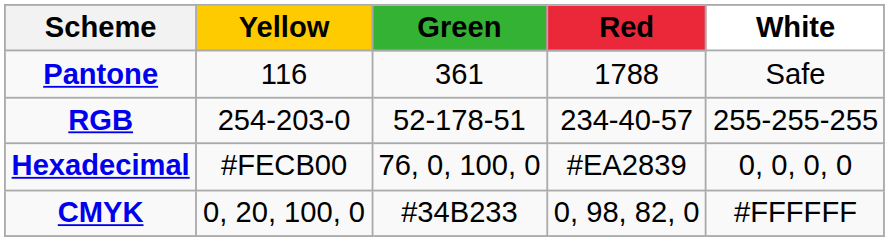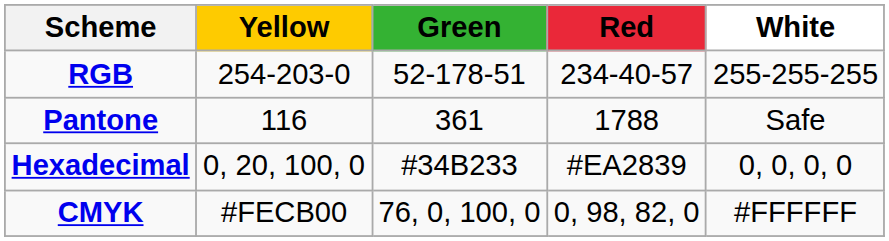rows swapped: Pantone <-> RGB
Hexadecimal | Yellow: #FECB00 -> 0, 20, 100, 0
Hexadecimal | Green: 76, 0, 100, 0 -> #34B233
CMYK | Yellow: 0, 20, 100, 0 -> #FECB00
CMYK | Green: #34B233 -> 76, 0, 100, 0
